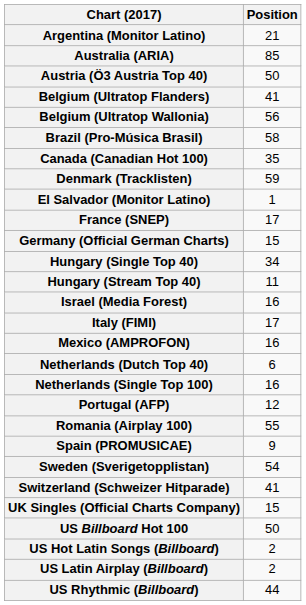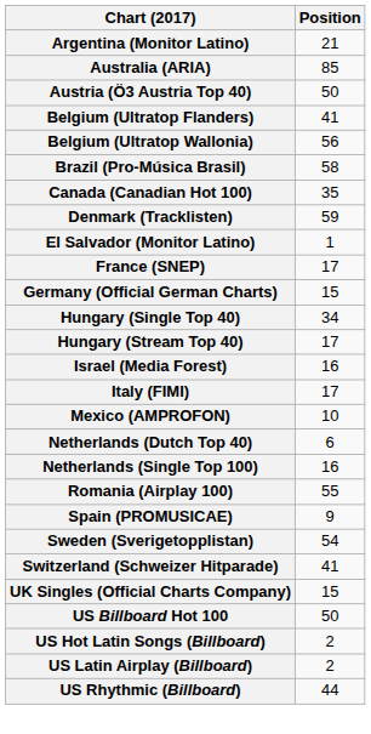Hungary (Stream Top 40) | Position: 11 -> 17
Mexico (AMPROFON) | Position: 16 -> 10
- row: Portugal (AFP) | 12
